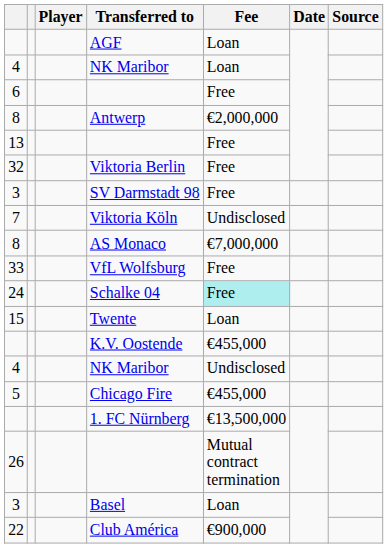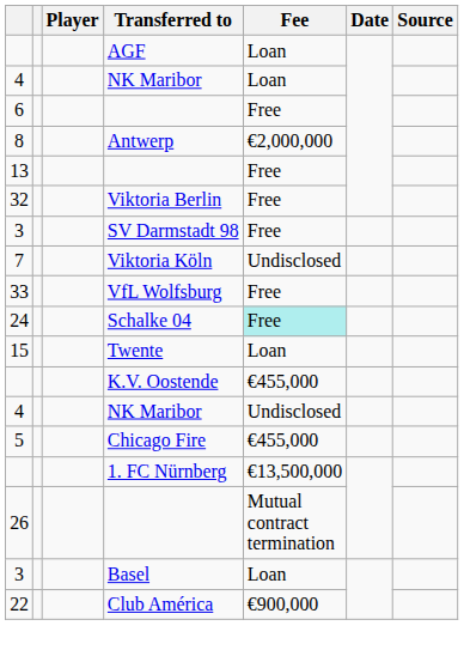- row: 8 | AS Monaco | €7,000,000
